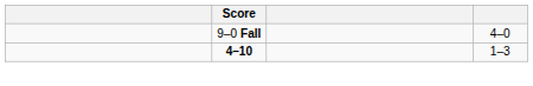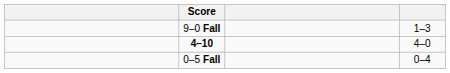9–0 Fall | column 4: 4–0 -> 1–3
4–10 | column 4: 1–3 -> 4–0
+ row: 0–5 Fall | 0–4
